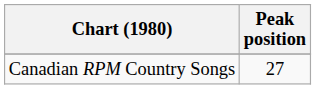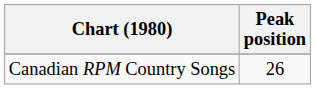Canadian RPM Country Songs | Peak position: 27 -> 26
